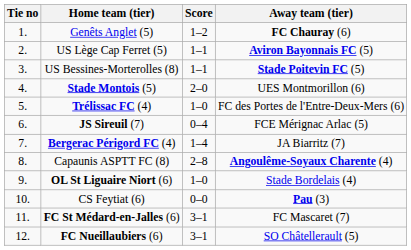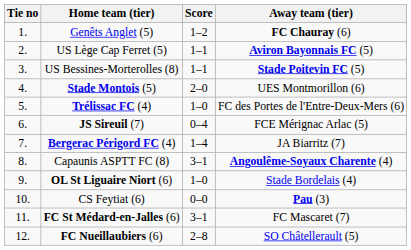Capaunis ASPTT FC (8) | Score: 2–8 -> 3–1
FC Nueillaubiers (6) | Score: 3–1 -> 2–8
